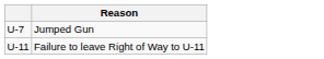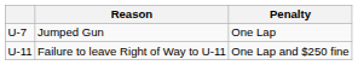+ column: Penalty | One Lap | One Lap and $250 fine
